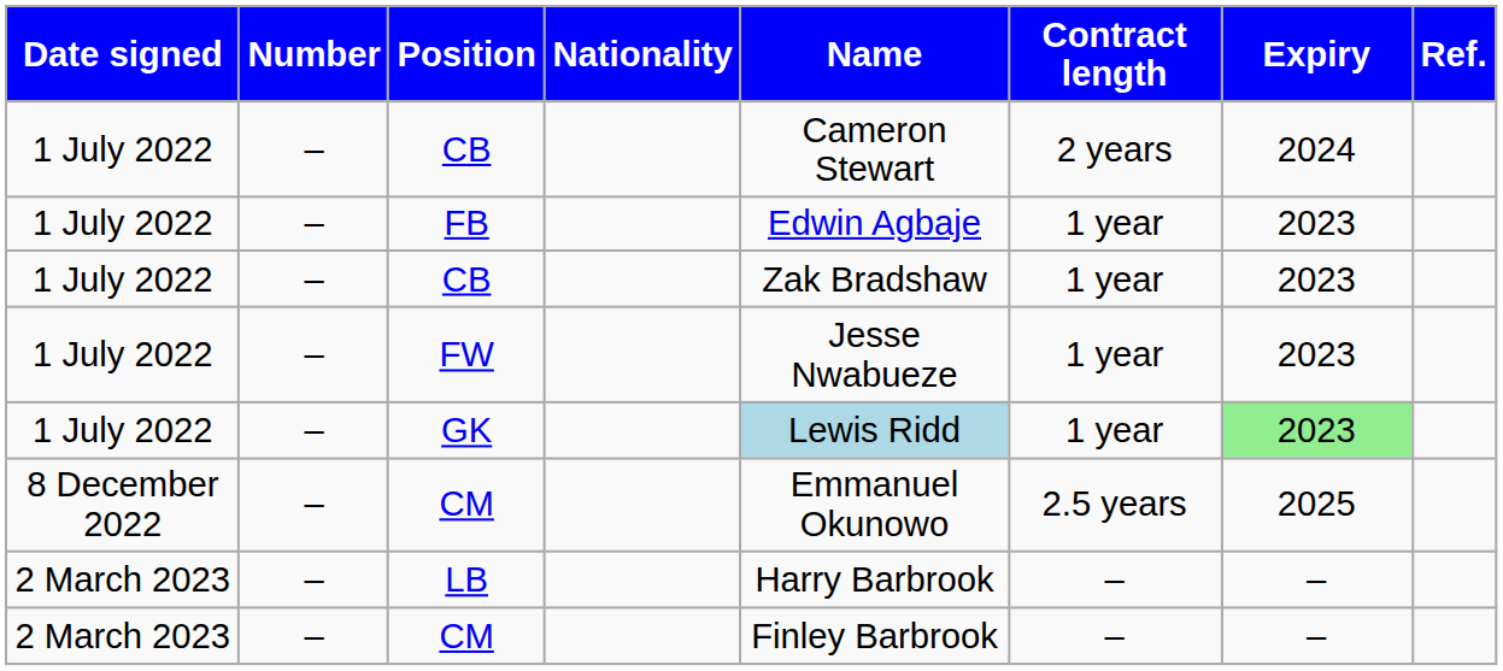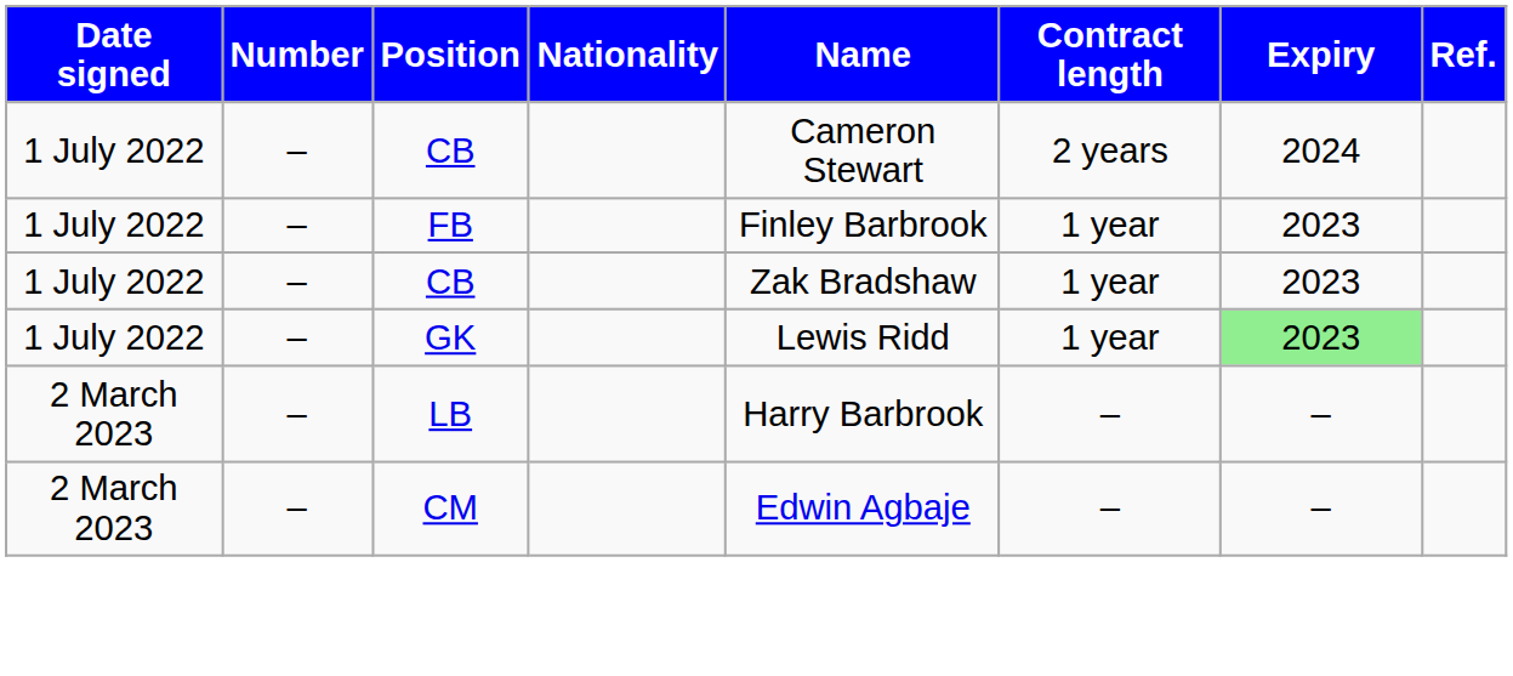FB | Name: Edwin Agbaje -> Finley Barbrook
- row: 1 July 2022 | – | FW | Jesse Nwabueze | 1 year | 2023
GK | Name: lightblue background -> no background
- row: 8 December 2022 | – | CM | Emmanuel Okunowo | 2.5 years | 2025
2 March 2023 / CM | Name: Finley Barbrook -> Edwin Agbaje
